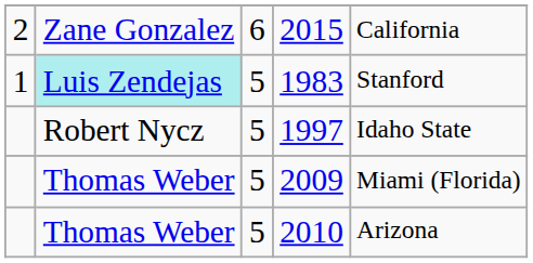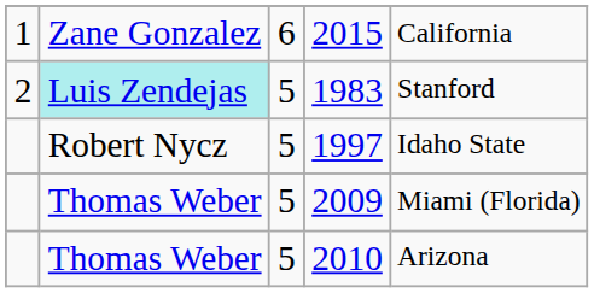2015 | column 1: 2 -> 1
1983 | column 1: 1 -> 2
